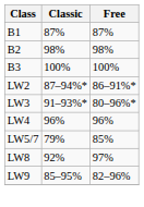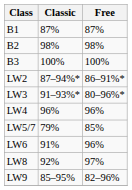+ row: LW6 | 91% | 96%
